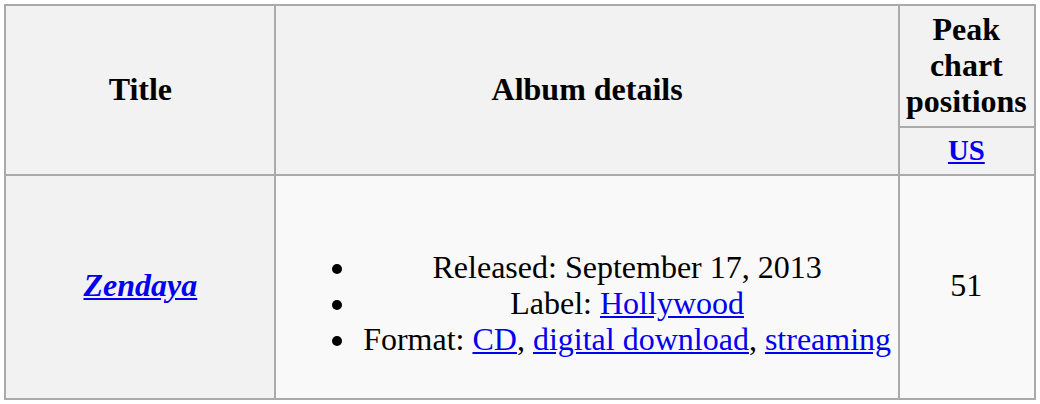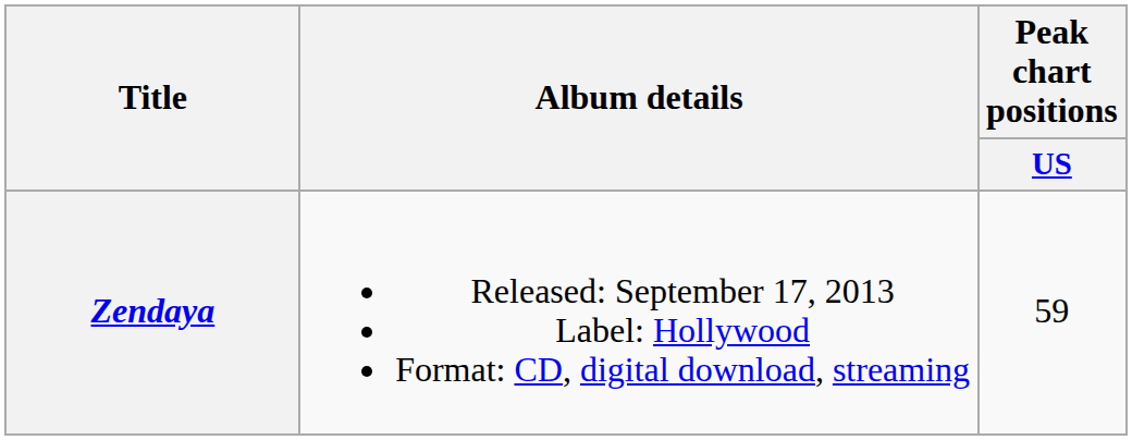Zendaya | Peak chart positions / US: 51 -> 59
